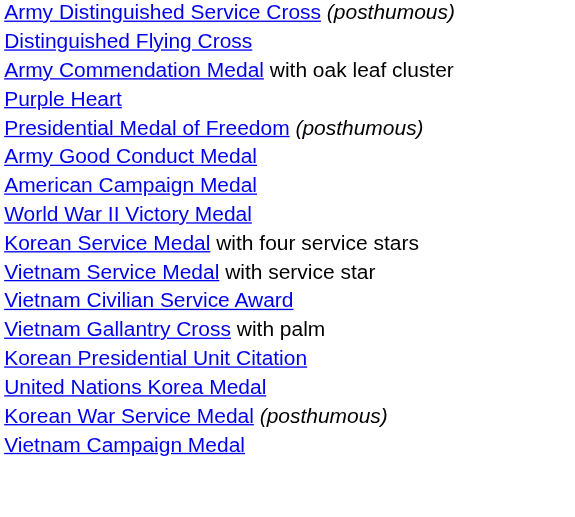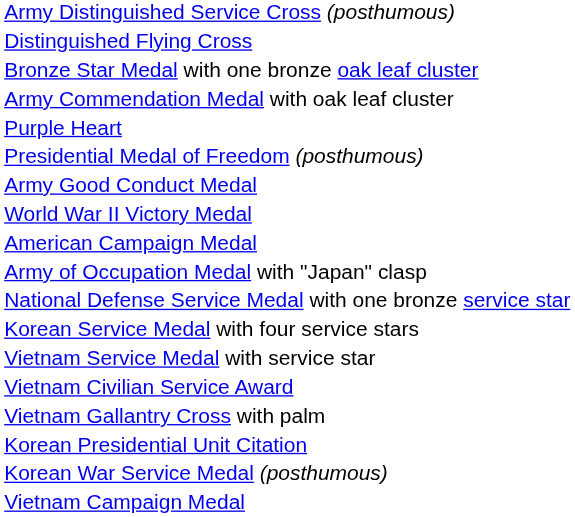+ row: Bronze Star Medal with one bronze oak leaf cluster
rows swapped: American Campaign Medal <-> World War II Victory Medal
+ row: Army of Occupation Medal with "Japan" clasp
+ row: National Defense Service Medal with one bronze service star
- row: United Nations Korea Medal
